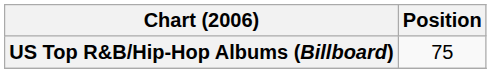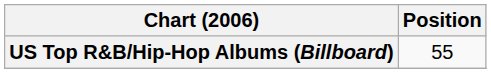US Top R&B/Hip-Hop Albums (Billboard) | Position: 75 -> 55
